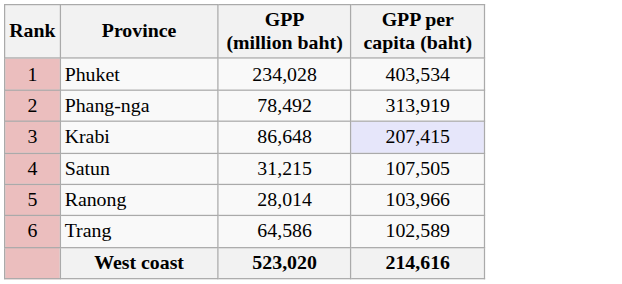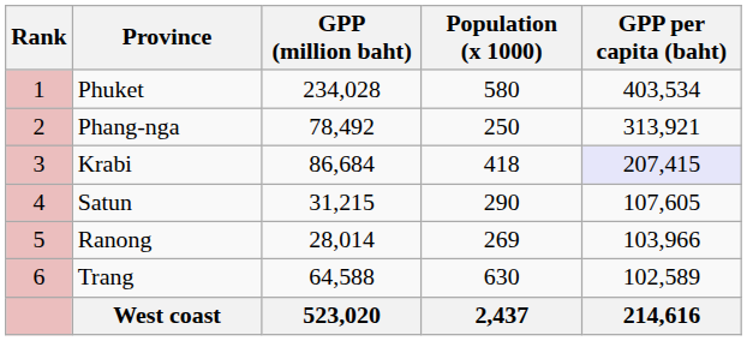+ column: Population (x 1000) | 580 | 250 | 418 | 290 | 269 | 630 | 2,437
Phang-nga | GPP per capita (baht): 313,919 -> 313,921
Krabi | GPP (million baht): 86,648 -> 86,684
Satun | GPP per capita (baht): 107,505 -> 107,605
Trang | GPP (million baht): 64,586 -> 64,588
